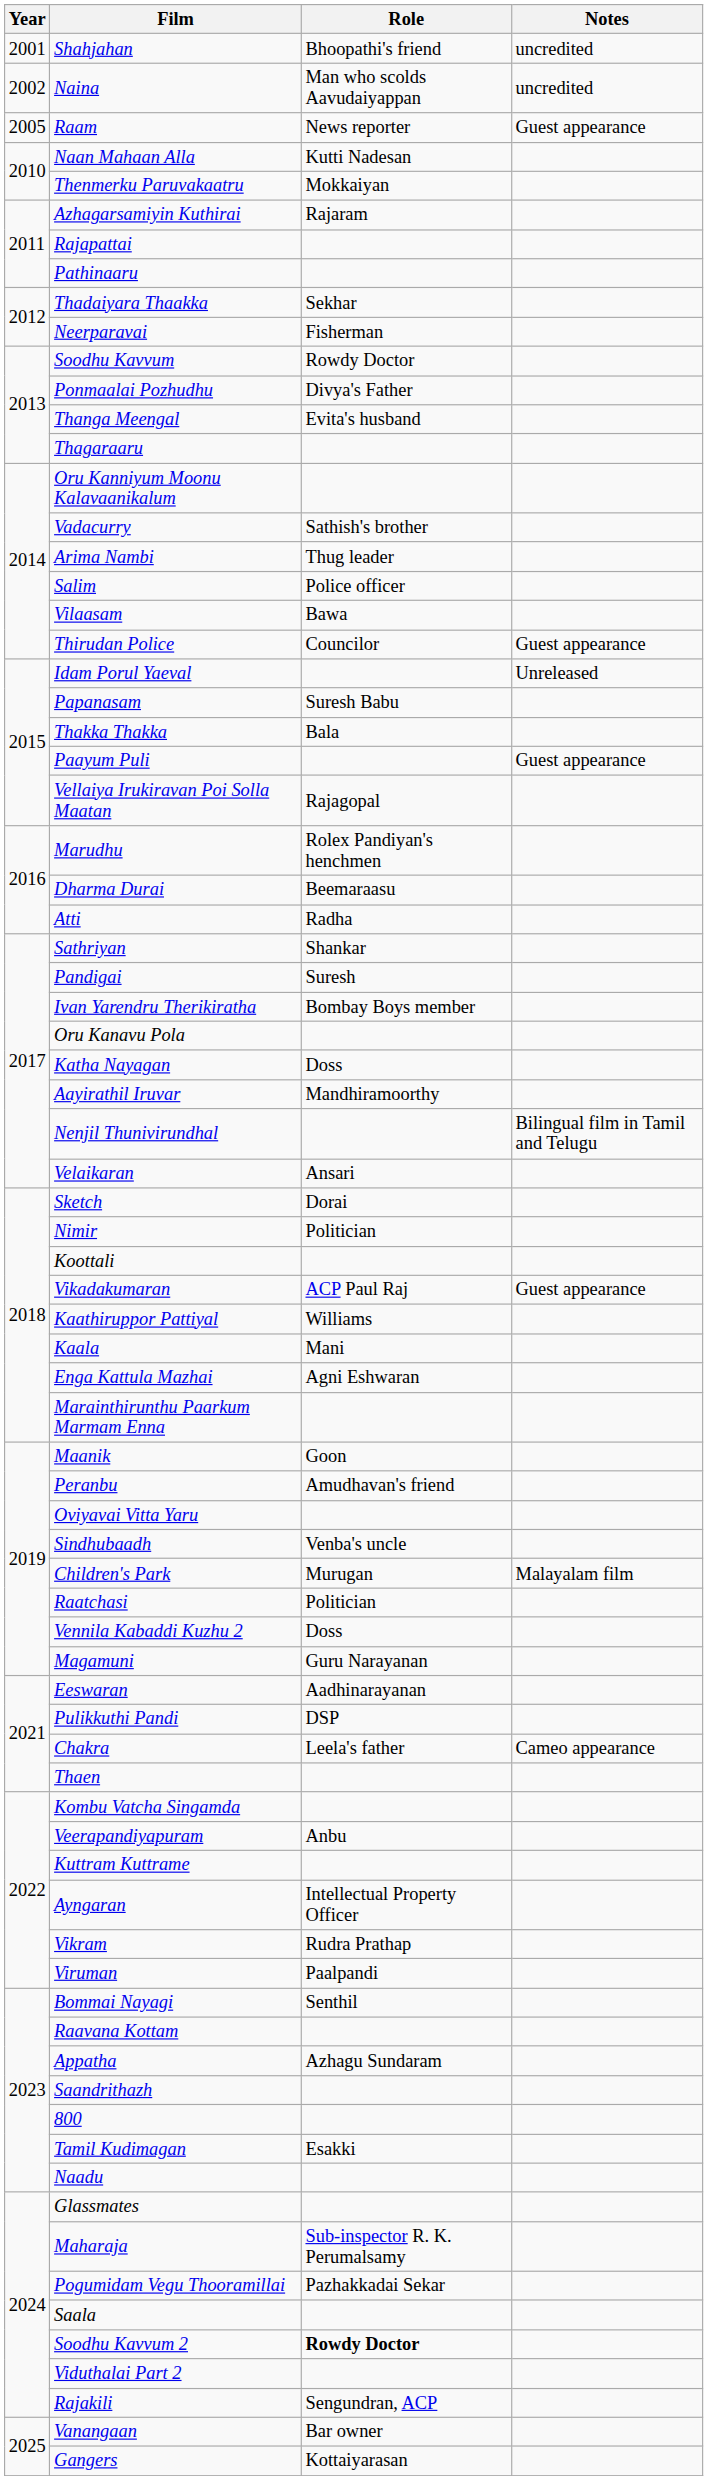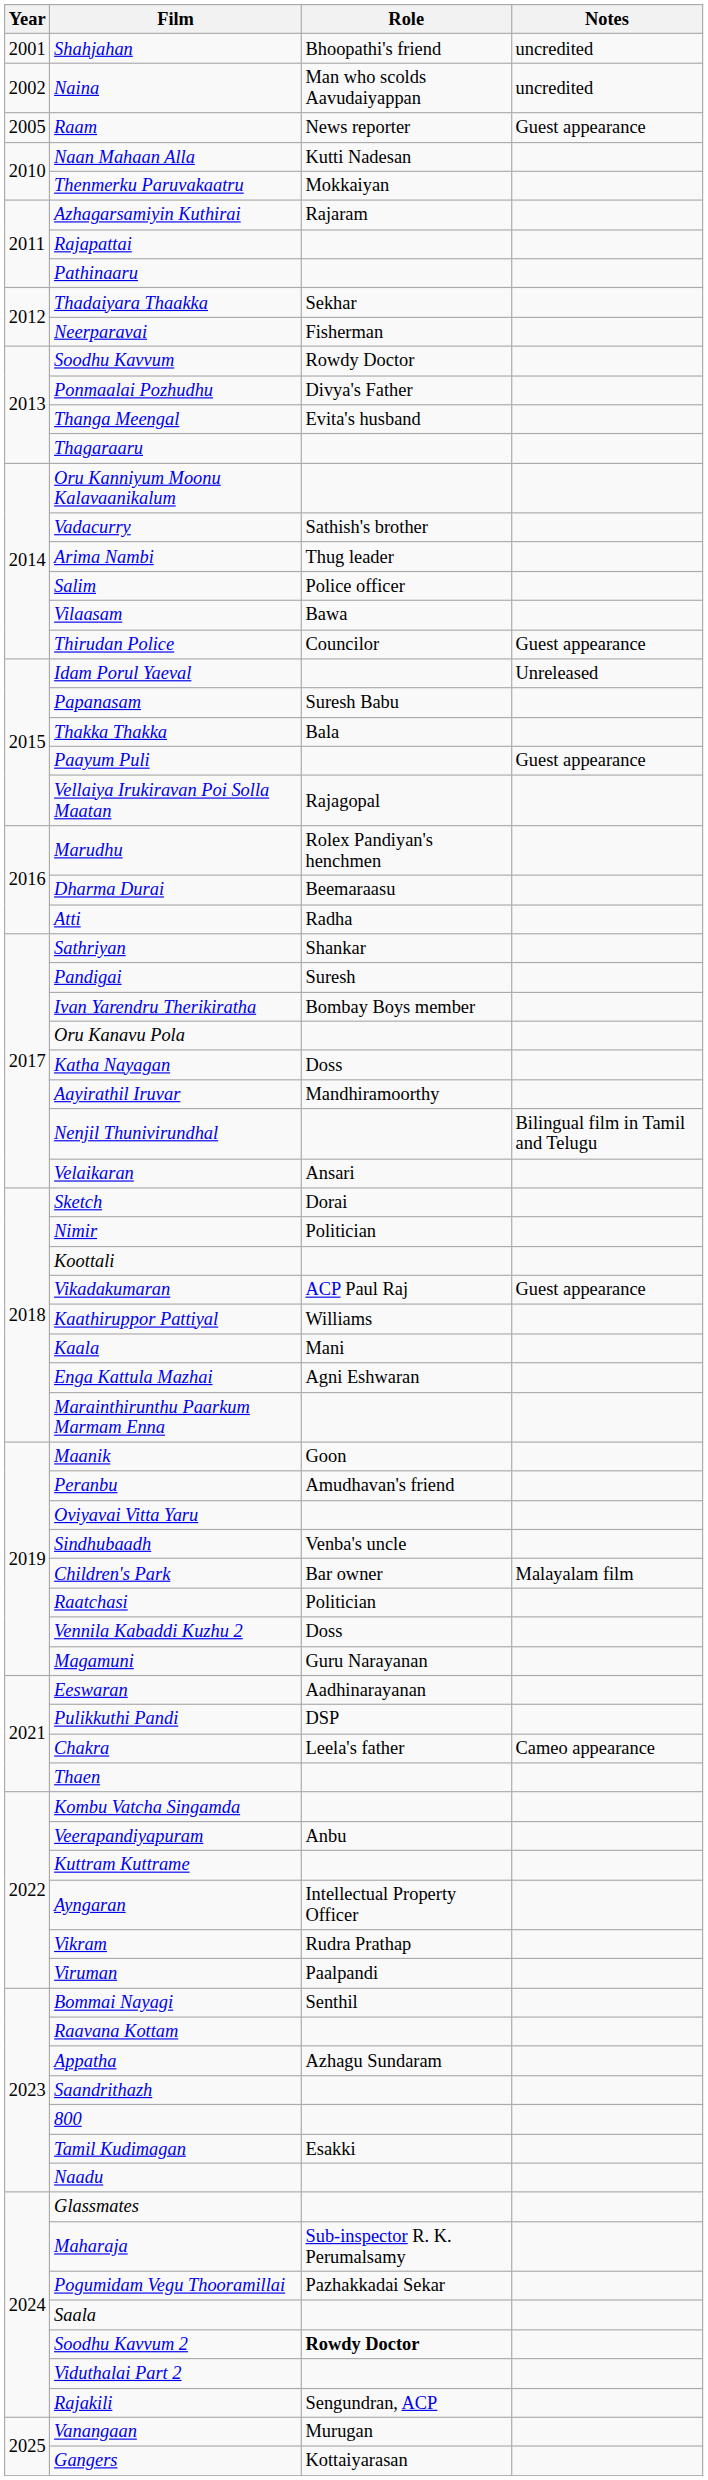Children's Park | Role: Murugan -> Bar owner
Vanangaan | Role: Bar owner -> Murugan
